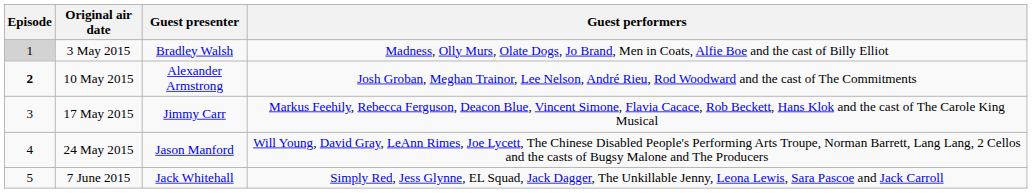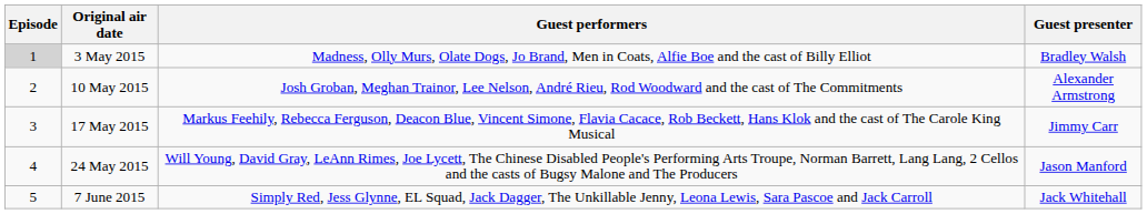columns swapped: Guest presenter <-> Guest performers
10 May 2015 | Episode: bold -> normal
